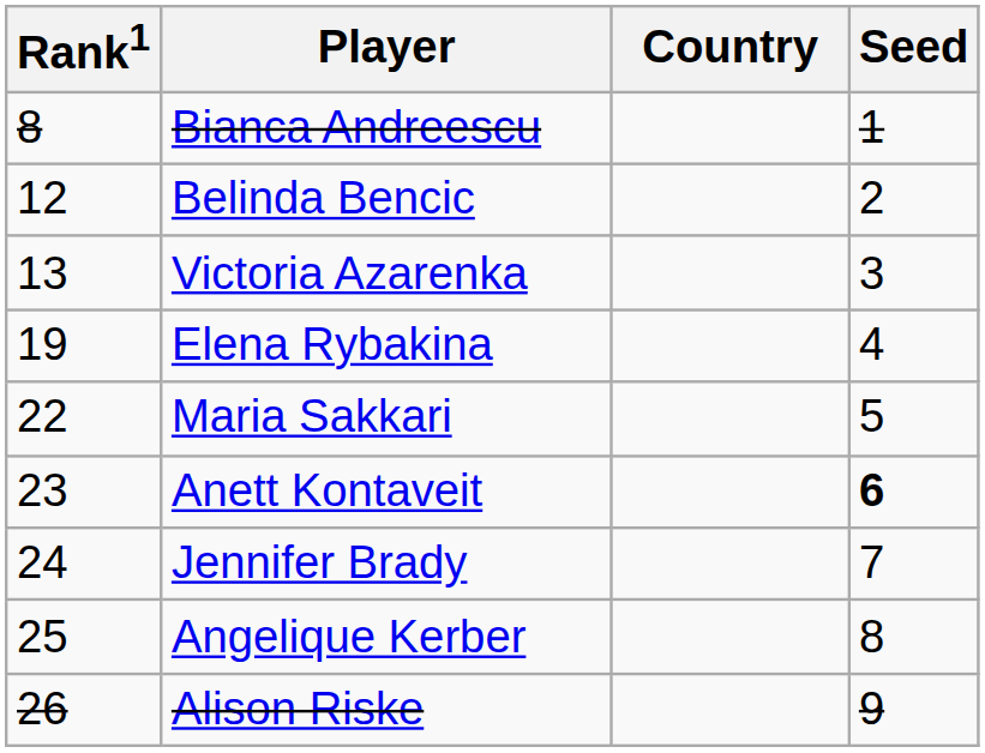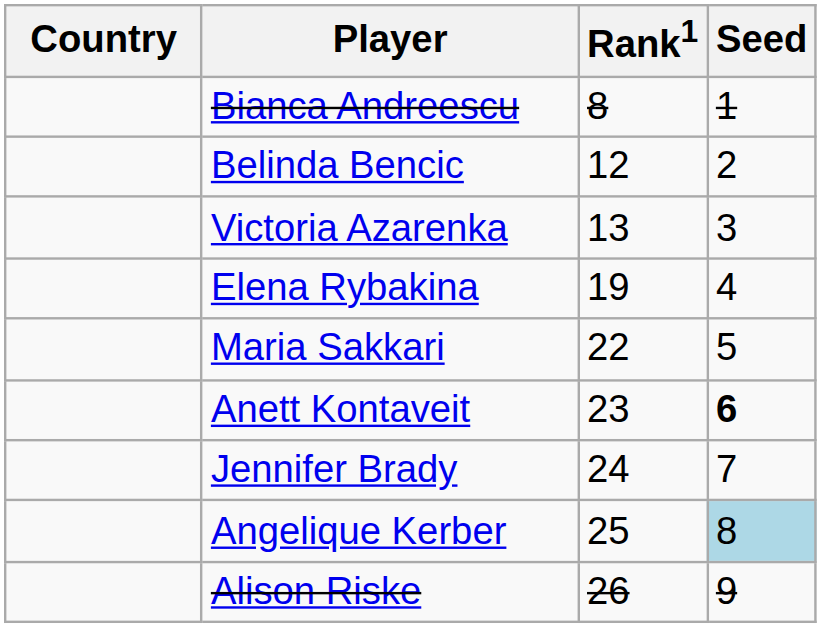columns swapped: Country <-> Rank1
Angelique Kerber | Seed: no background -> lightblue background
